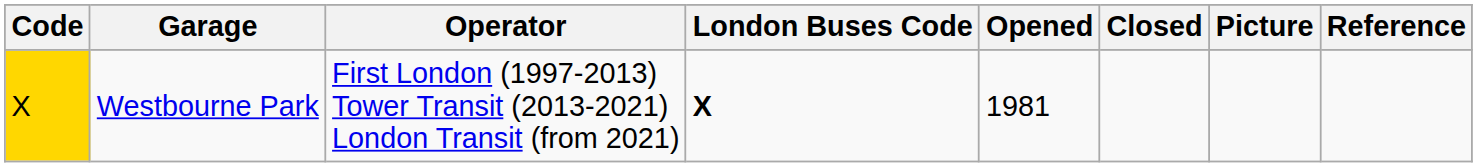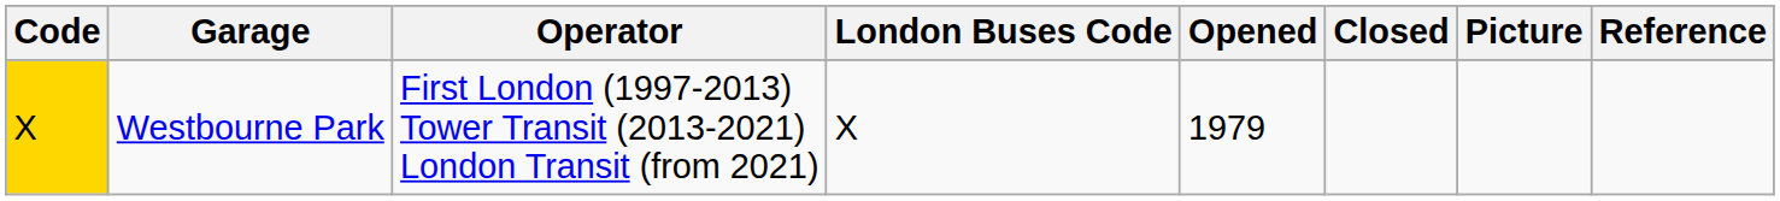Westbourne Park | London Buses Code: bold -> normal
Westbourne Park | Opened: 1981 -> 1979
